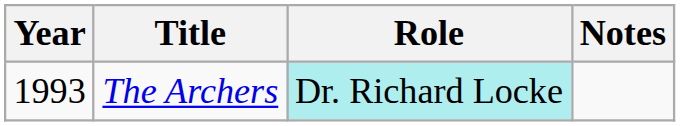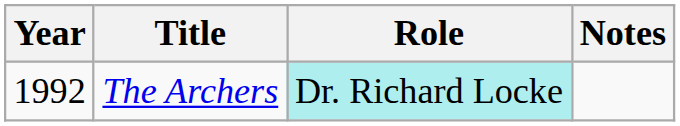The Archers | Year: 1993 -> 1992
